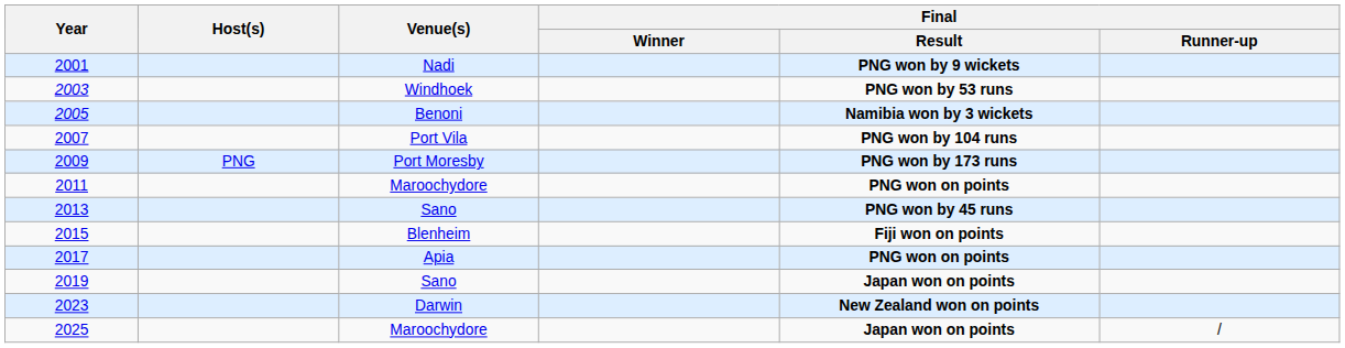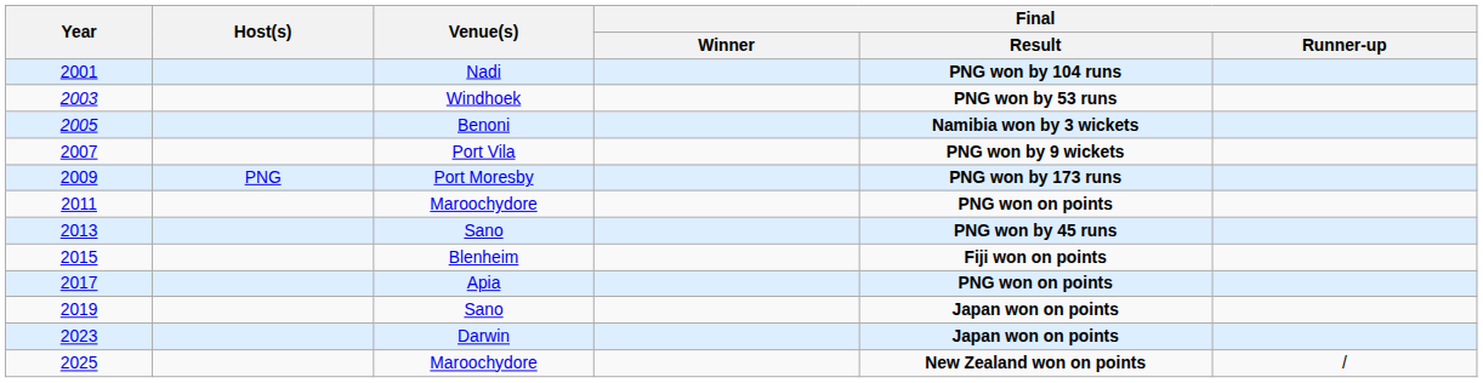2001 | Final / Result: PNG won by 9 wickets -> PNG won by 104 runs
2007 | Final / Result: PNG won by 104 runs -> PNG won by 9 wickets
2023 | Final / Result: New Zealand won on points -> Japan won on points
2025 | Final / Result: Japan won on points -> New Zealand won on points
